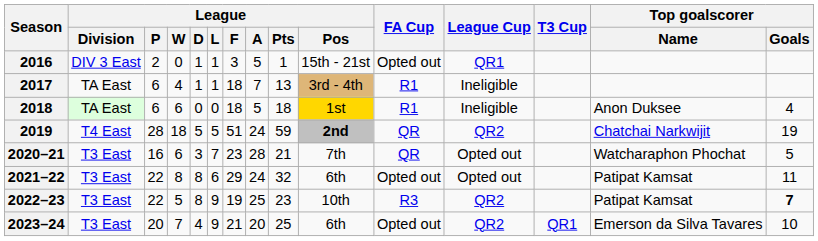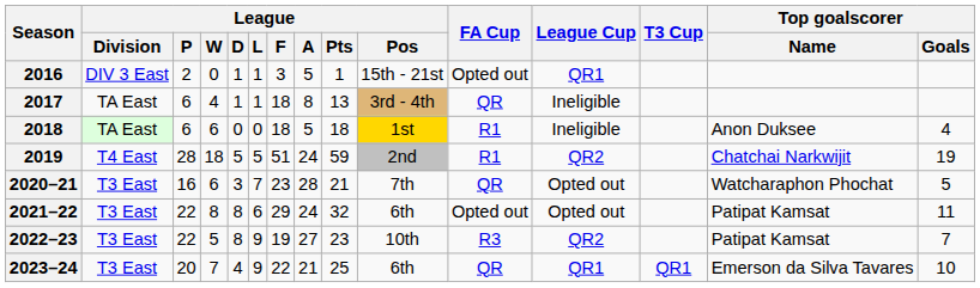2017 | League / A: 7 -> 8
2017 | FA Cup: R1 -> QR
2019 | League / Pos: bold -> normal
2019 | FA Cup: QR -> R1
2022–23 | League / A: 25 -> 27
2022–23 | Top goalscorer / Goals: bold -> normal
2023–24 | League / F: 21 -> 22
2023–24 | League / A: 20 -> 21
2023–24 | FA Cup: Opted out -> QR
2023–24 | League Cup: QR2 -> QR1
